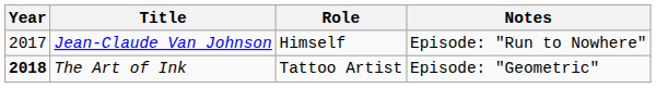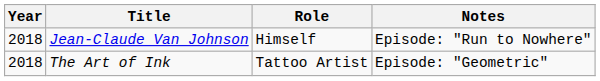Jean-Claude Van Johnson | Year: 2017 -> 2018
The Art of Ink | Year: bold -> normal
